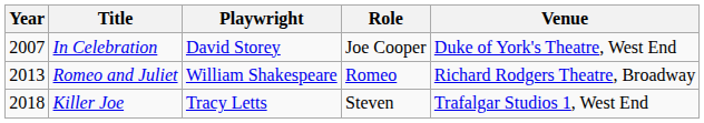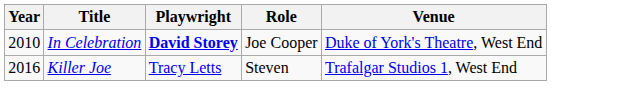In Celebration | Year: 2007 -> 2010
In Celebration | Playwright: normal -> bold
- row: 2013 | Romeo and Juliet | William Shakespeare | Romeo | Richard Rodgers Theatre, Broadway
Killer Joe | Year: 2018 -> 2016
